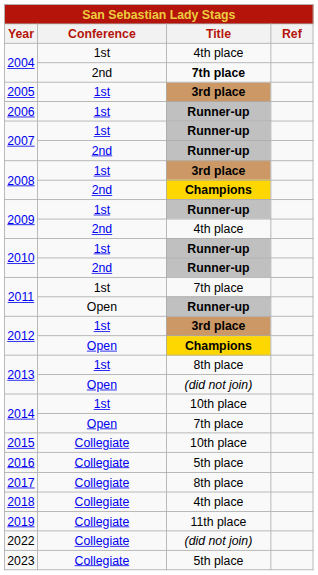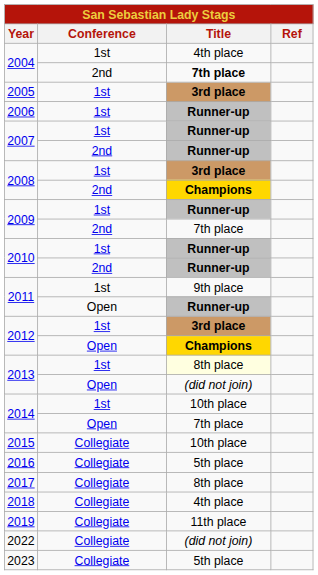2009 / 2nd | Title: 4th place -> 7th place
2011 / 1st | Title: 7th place -> 9th place
2013 / 1st | Title: no background -> lightyellow background
